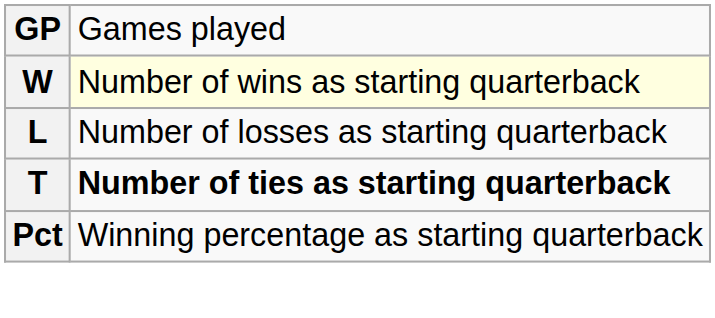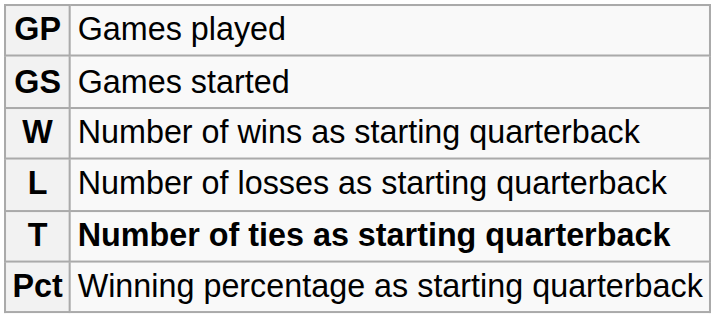+ row: GS | Games started
W | column 2: lightyellow background -> no background
